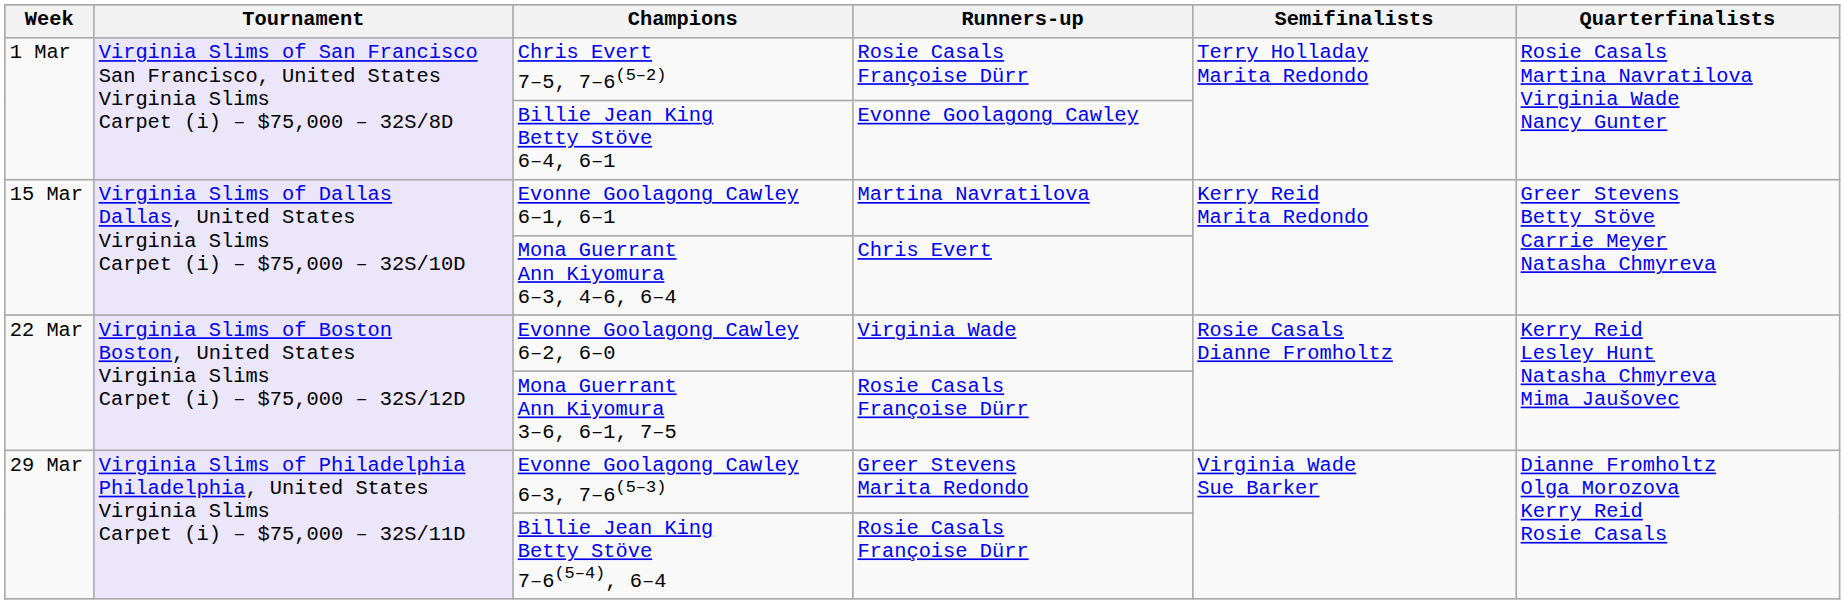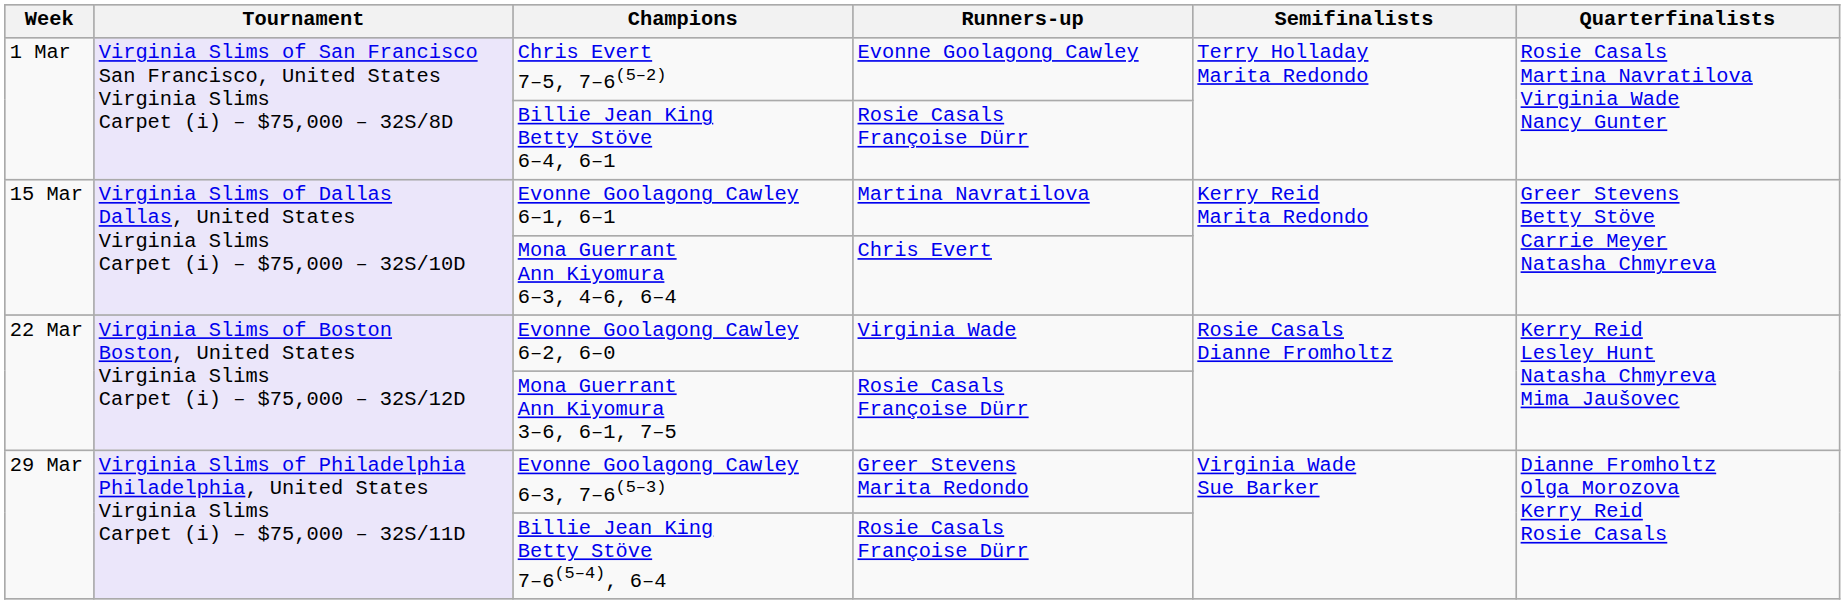Chris Evert 7–5, 7–6(5–2) | Runners-up: Rosie Casals Françoise Dürr -> Evonne Goolagong Cawley
Billie Jean King Betty Stöve 6–4, 6–1 | Runners-up: Evonne Goolagong Cawley -> Rosie Casals Françoise Dürr
